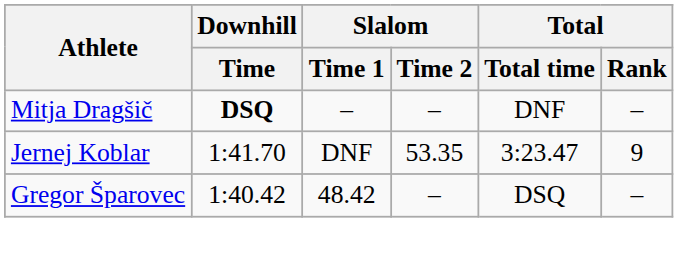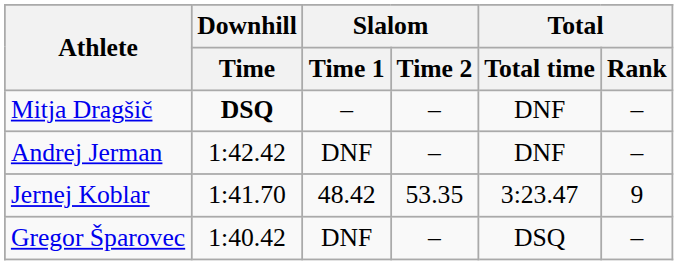+ row: Andrej Jerman | 1:42.42 | DNF | – | DNF | –
Jernej Koblar | Slalom / Time 1: DNF -> 48.42
Gregor Šparovec | Slalom / Time 1: 48.42 -> DNF
